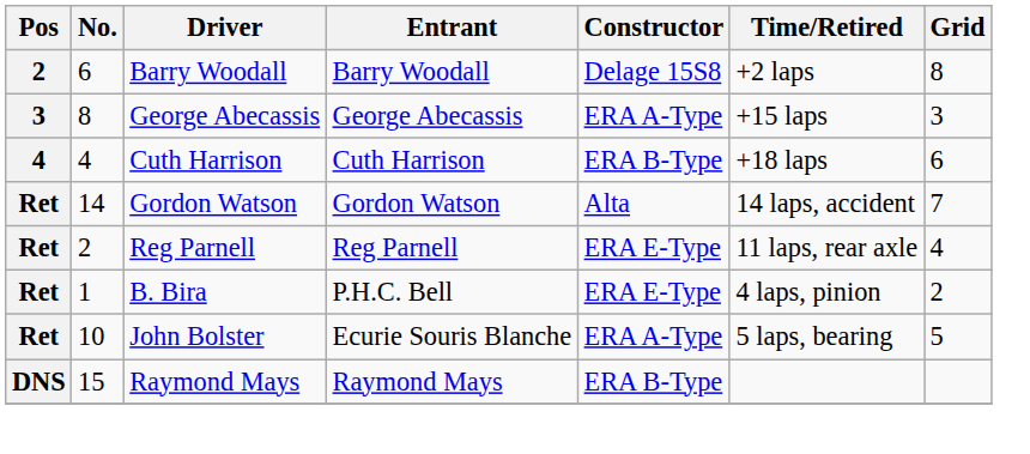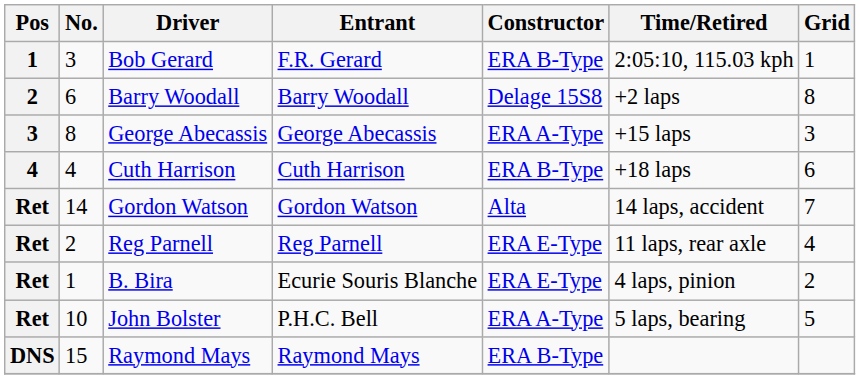+ row: 1 | 3 | Bob Gerard | F.R. Gerard | ERA B-Type | 2:05:10, 115.03 kph | 1
B. Bira | Entrant: P.H.C. Bell -> Ecurie Souris Blanche
John Bolster | Entrant: Ecurie Souris Blanche -> P.H.C. Bell
